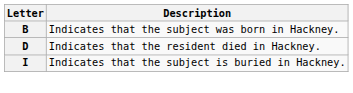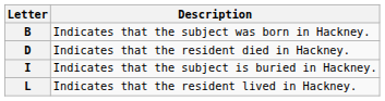+ row: L | Indicates that the resident lived in Hackney.
